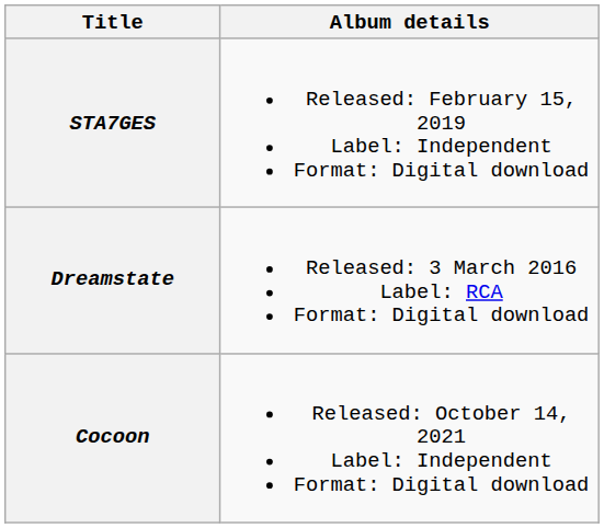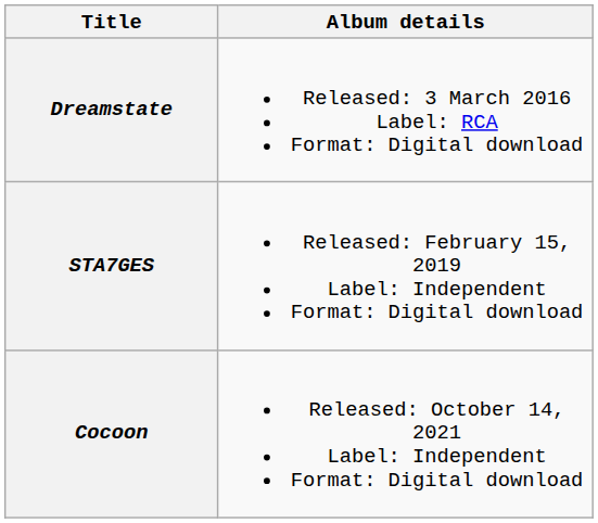rows swapped: Dreamstate <-> STA7GES
